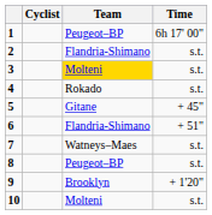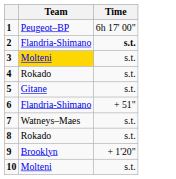- column: Cyclist
2 | Time: normal -> bold
5 | Time: + 45" -> s.t.
8 | Team: Peugeot–BP -> Rokado
